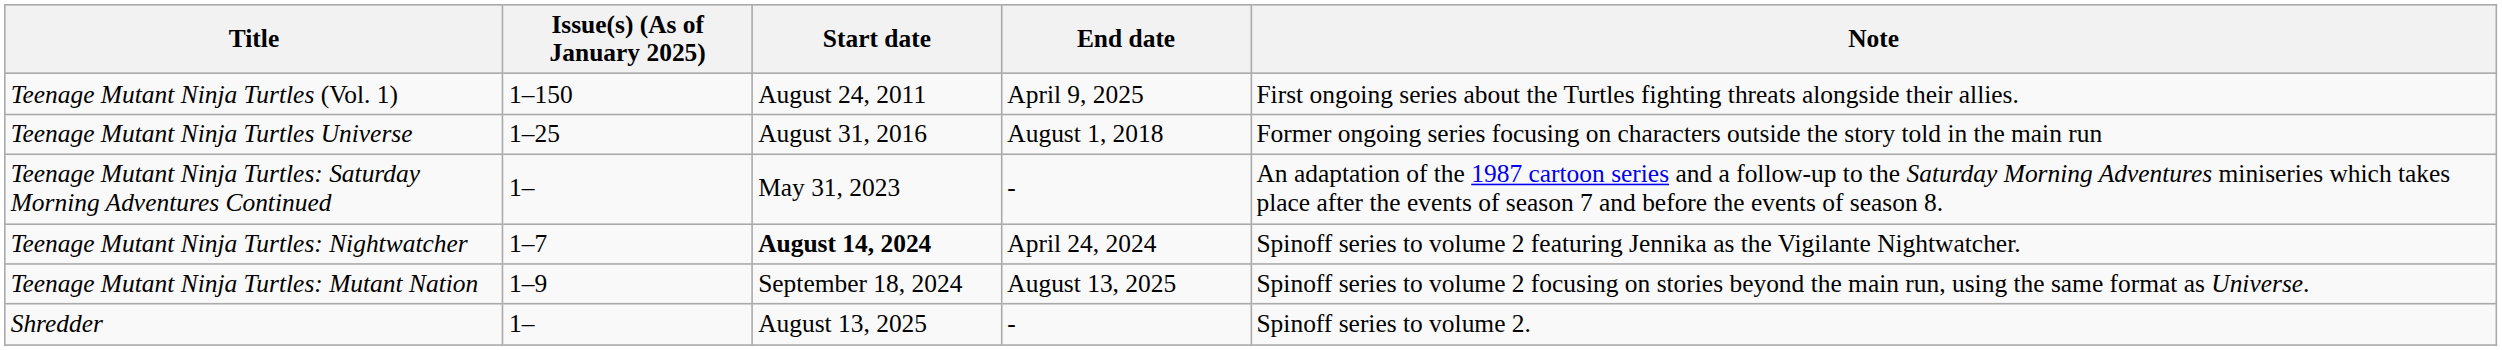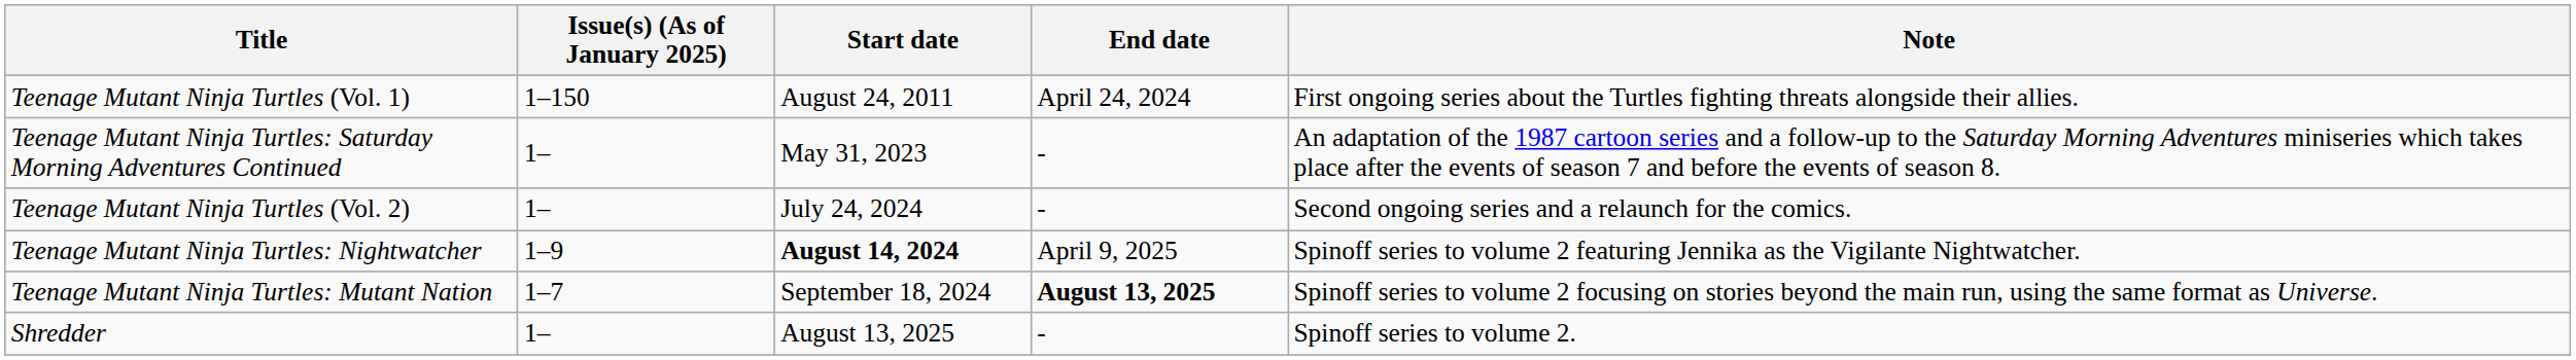Teenage Mutant Ninja Turtles (Vol. 1) | End date: April 9, 2025 -> April 24, 2024
- row: Teenage Mutant Ninja Turtles Universe | 1–25 | August 31, 2016 | August 1, 2018 | Former ongoing series focusing on characters outside the story told in the main run
+ row: Teenage Mutant Ninja Turtles (Vol. 2) | 1– | July 24, 2024 | - | Second ongoing series and a relaunch for the comics.
Teenage Mutant Ninja Turtles: Nightwatcher | Issue(s) (As of January 2025): 1–7 -> 1–9
Teenage Mutant Ninja Turtles: Nightwatcher | End date: April 24, 2024 -> April 9, 2025
Teenage Mutant Ninja Turtles: Mutant Nation | Issue(s) (As of January 2025): 1–9 -> 1–7
Teenage Mutant Ninja Turtles: Mutant Nation | End date: normal -> bold
